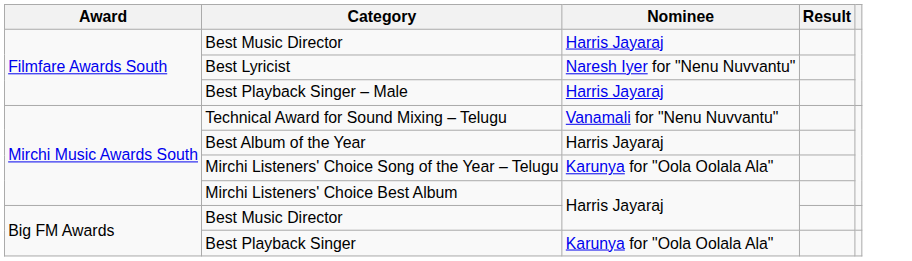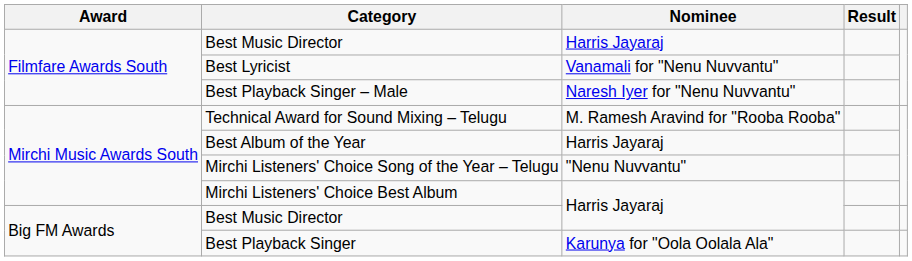Best Lyricist | Nominee: Naresh Iyer for "Nenu Nuvvantu" -> Vanamali for "Nenu Nuvvantu"
Best Playback Singer – Male | Nominee: Harris Jayaraj -> Naresh Iyer for "Nenu Nuvvantu"
Technical Award for Sound Mixing – Telugu | Nominee: Vanamali for "Nenu Nuvvantu" -> M. Ramesh Aravind for "Rooba Rooba"
Mirchi Listeners' Choice Song of the Year – Telugu | Nominee: Karunya for "Oola Oolala Ala" -> "Nenu Nuvvantu"
